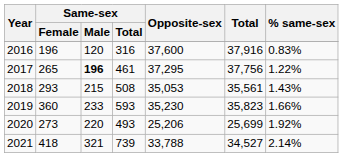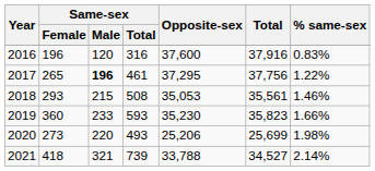2018 | % same-sex: 1.43% -> 1.46%
2020 | % same-sex: 1.92% -> 1.98%
